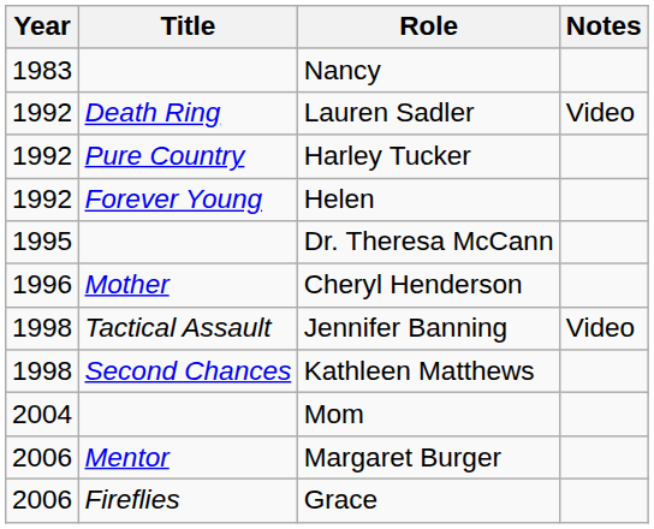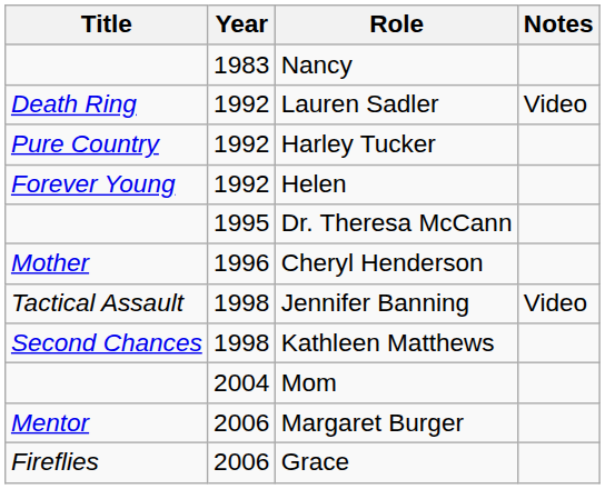columns swapped: Year <-> Title
